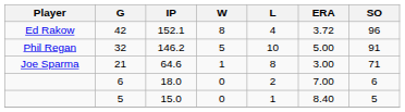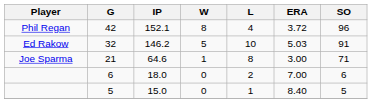42 | Player: Ed Rakow -> Phil Regan
32 | Player: Phil Regan -> Ed Rakow
32 | ERA: 5.00 -> 5.03
